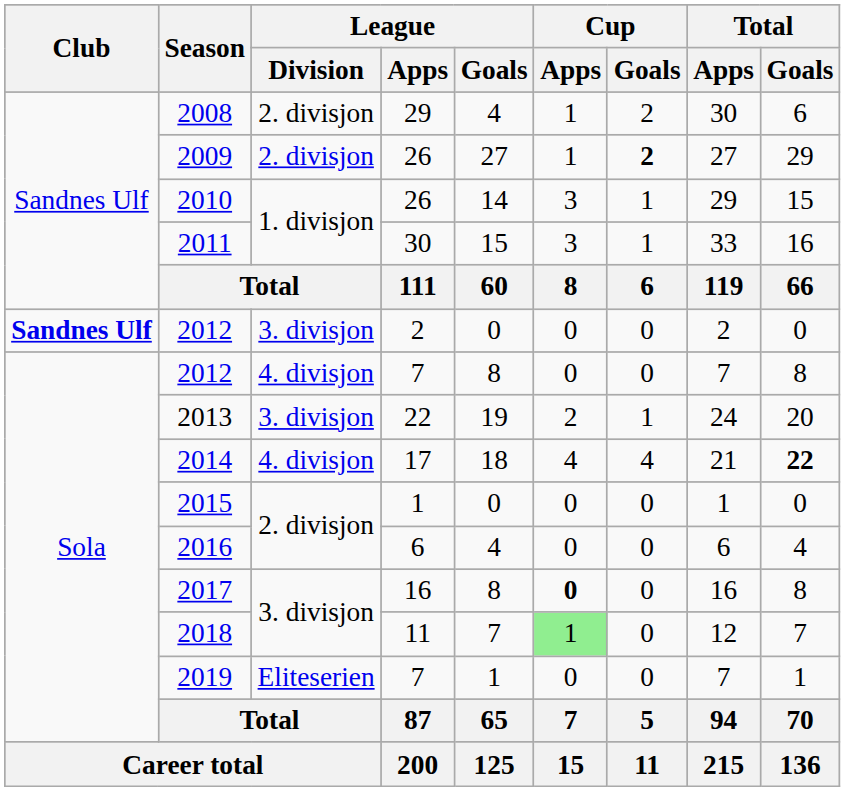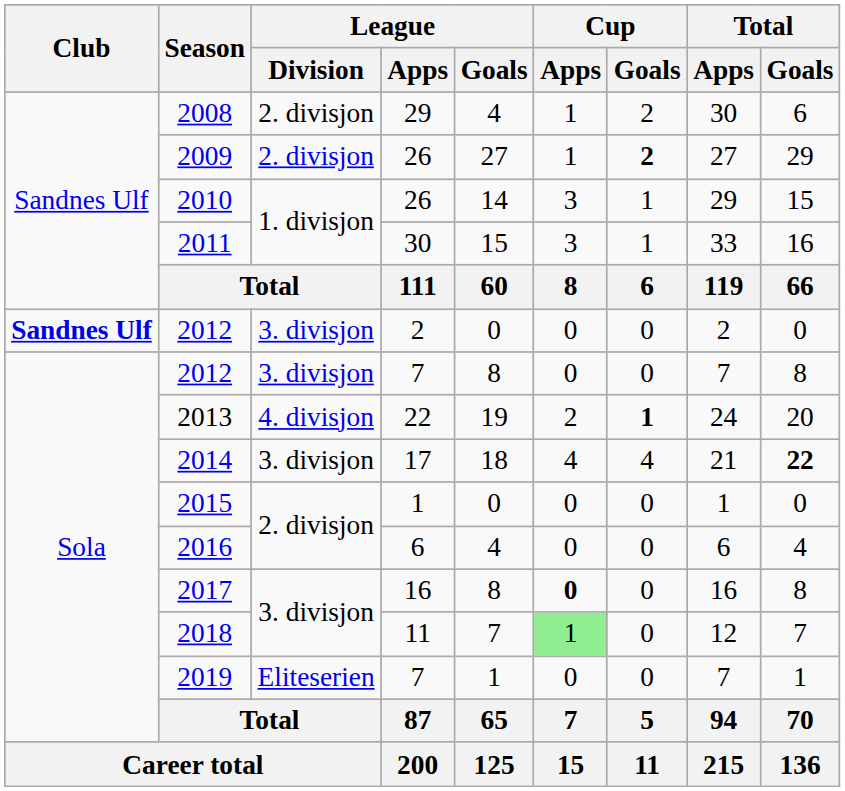2012 / 7 | League / Division: 4. divisjon -> 3. divisjon
2013 | League / Division: 3. divisjon -> 4. divisjon
2013 | Cup / Goals: normal -> bold
2014 | League / Division: 4. divisjon -> 3. divisjon
